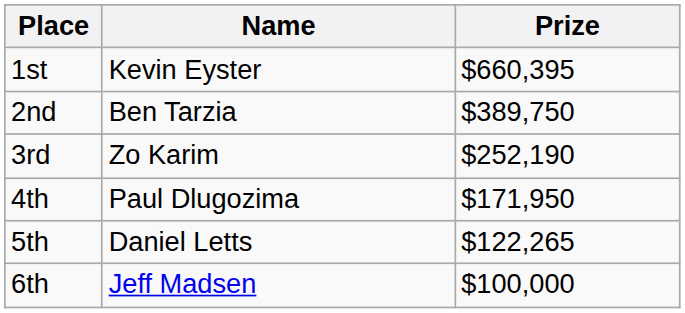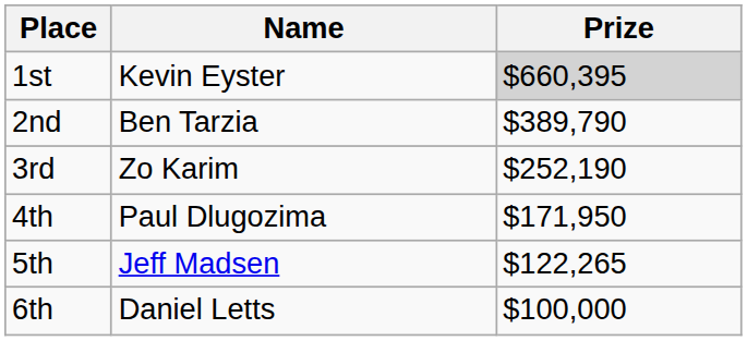1st | Prize: no background -> lightgrey background
2nd | Prize: $389,750 -> $389,790
5th | Name: Daniel Letts -> Jeff Madsen
6th | Name: Jeff Madsen -> Daniel Letts
